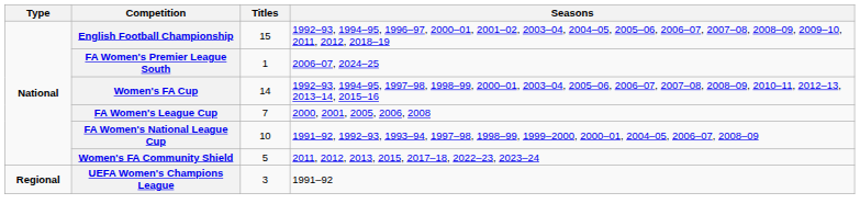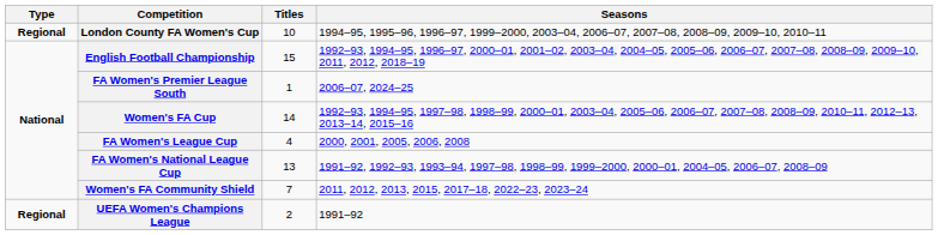+ row: Regional | London County FA Women's Cup | 10 | 1994–95, 1995–96, 1996–97, 1999–2000, 2003–04, 2006–07, 2007–08, 2008–09, 2009–10, 2010–11
FA Women's League Cup | Titles: 7 -> 4
FA Women's National League Cup | Titles: 10 -> 13
Women's FA Community Shield | Titles: 5 -> 7
UEFA Women's Champions League | Titles: 3 -> 2
